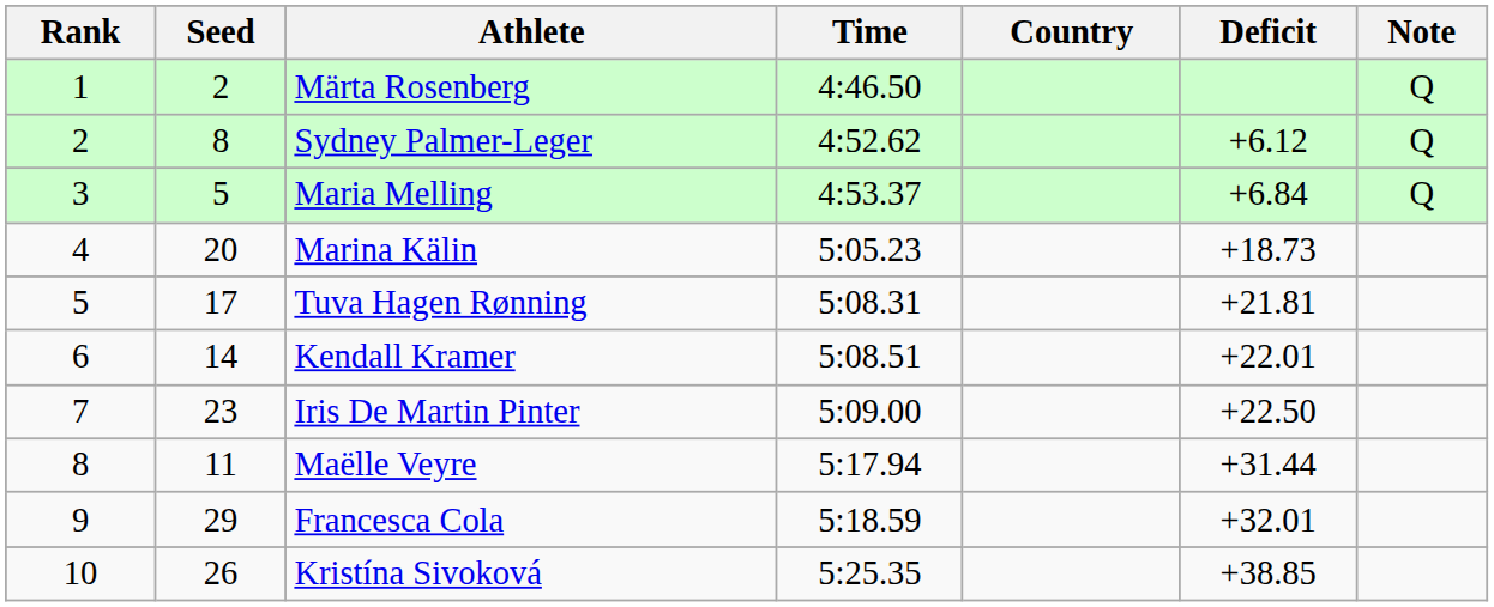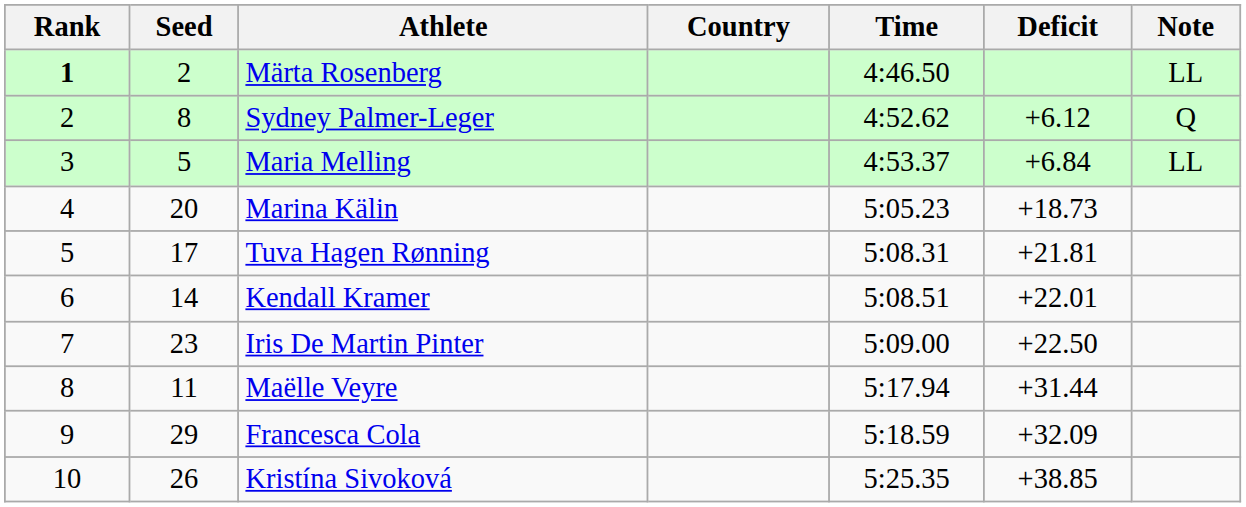columns swapped: Country <-> Time
Märta Rosenberg | Rank: normal -> bold
Märta Rosenberg | Note: Q -> LL
Maria Melling | Note: Q -> LL
Francesca Cola | Deficit: +32.01 -> +32.09
